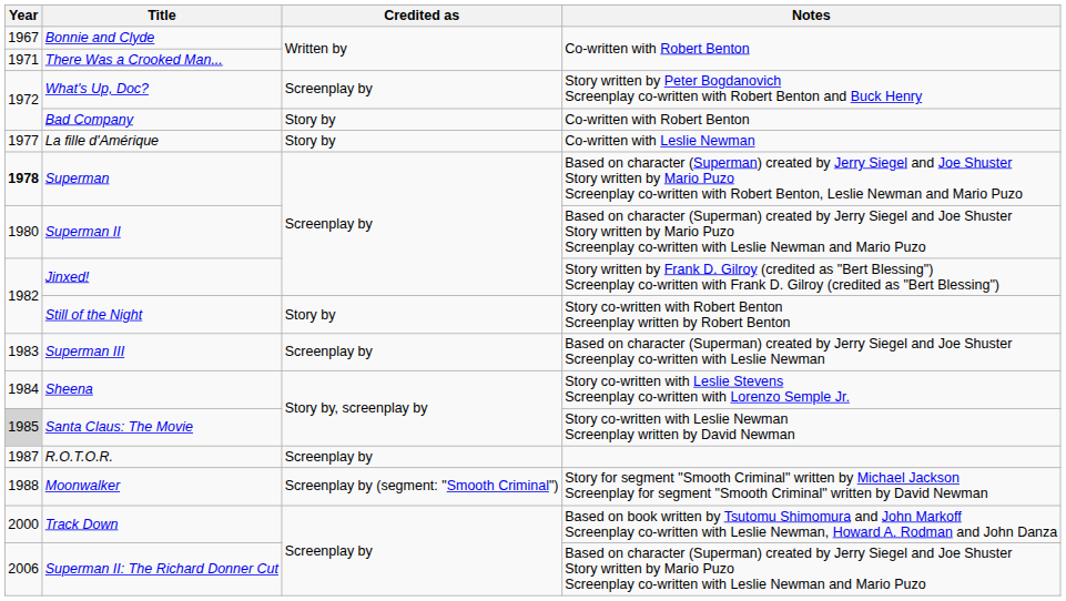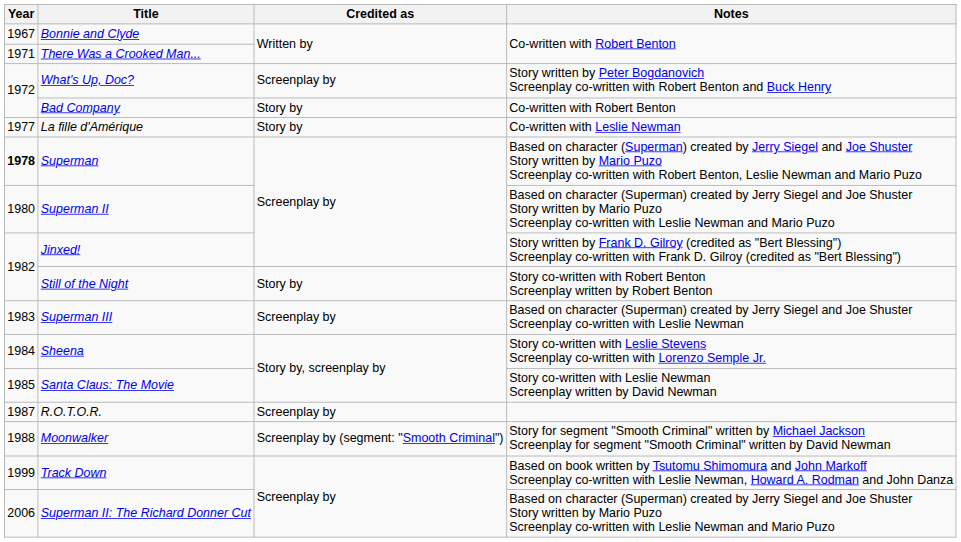Santa Claus: The Movie | Year: lightgrey background -> no background
Track Down | Year: 2000 -> 1999
